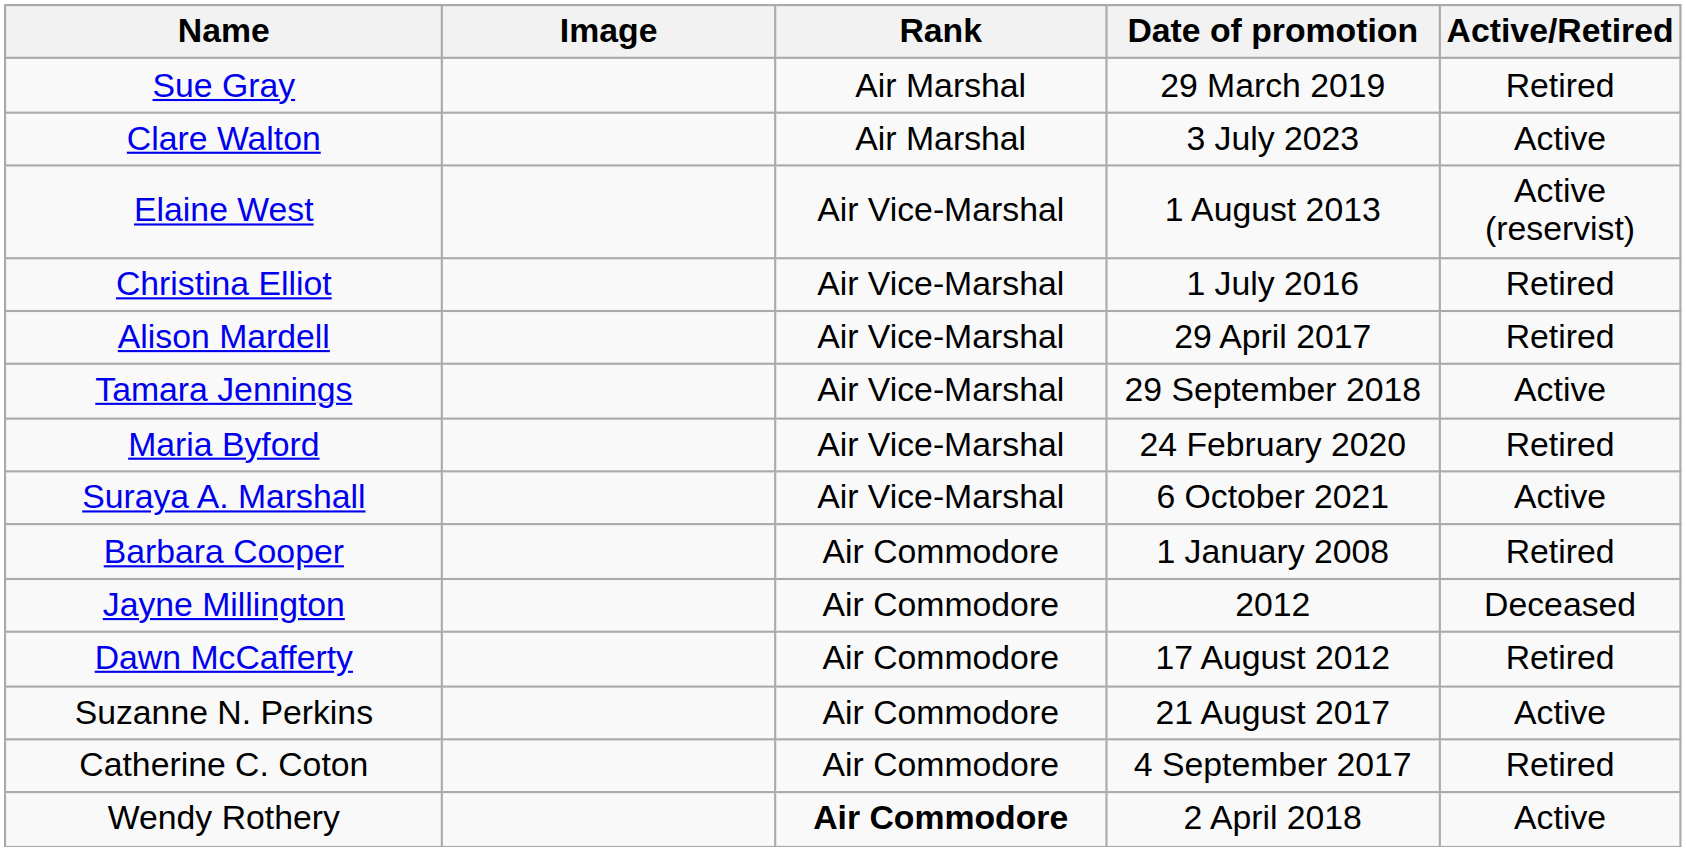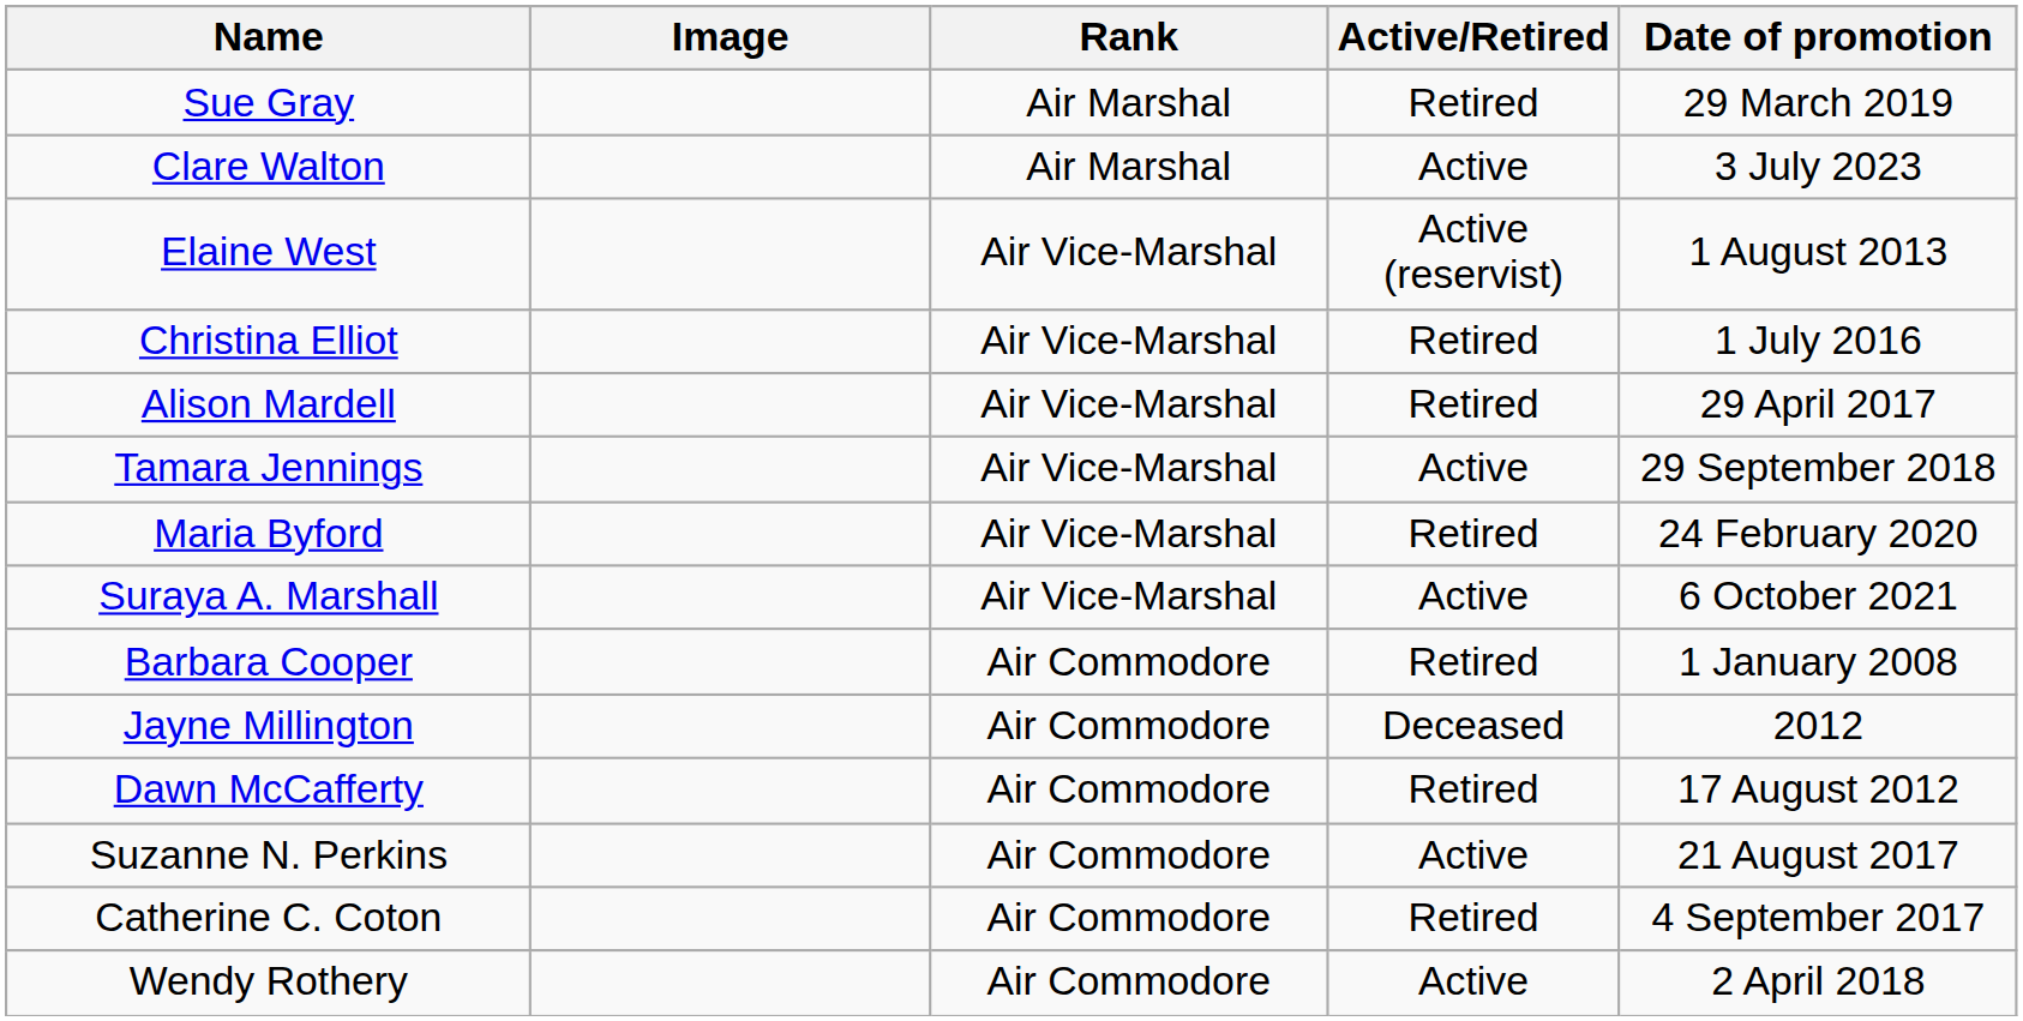columns swapped: Date of promotion <-> Active/Retired
Wendy Rothery | Rank: bold -> normal
